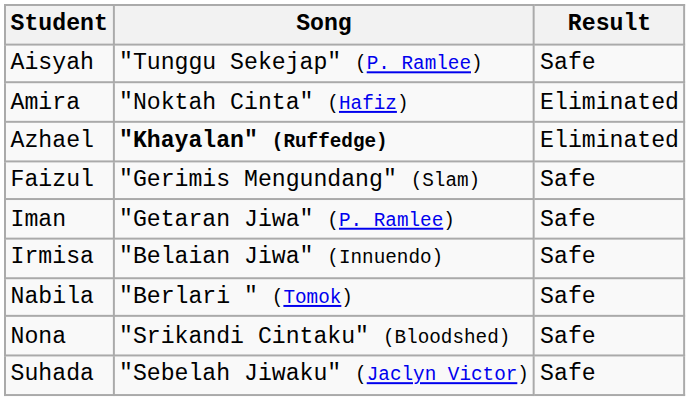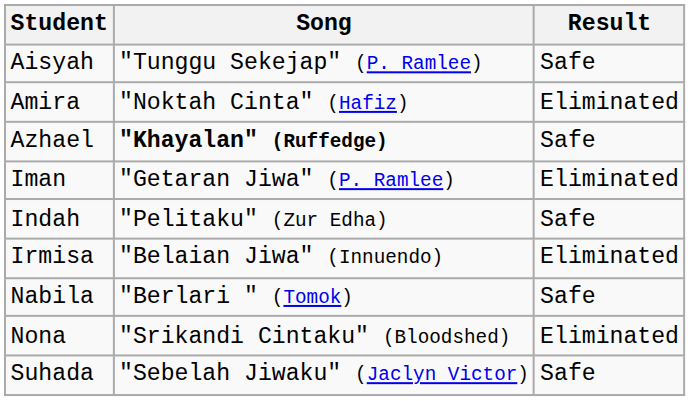Azhael | Result: Eliminated -> Safe
- row: Faizul | "Gerimis Mengundang" (Slam) | Safe
Iman | Result: Safe -> Eliminated
+ row: Indah | "Pelitaku" (Zur Edha) | Safe
Irmisa | Result: Safe -> Eliminated
Nona | Result: Safe -> Eliminated
